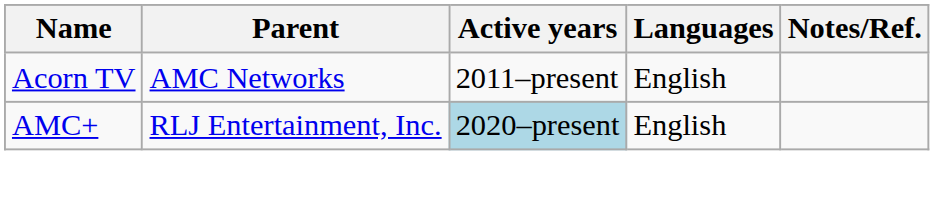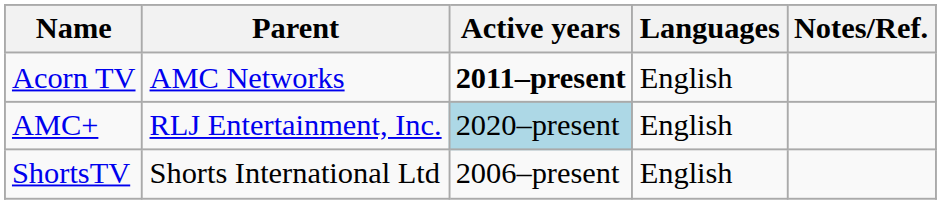Acorn TV | Active years: normal -> bold
+ row: ShortsTV | Shorts International Ltd | 2006–present | English
